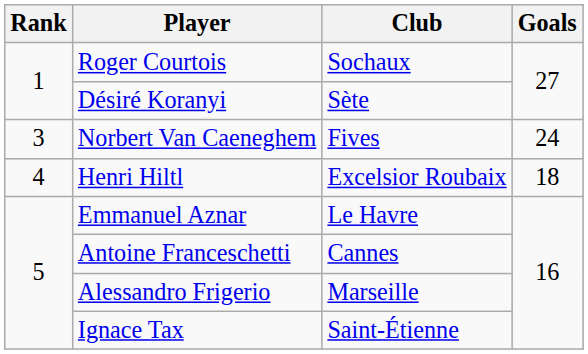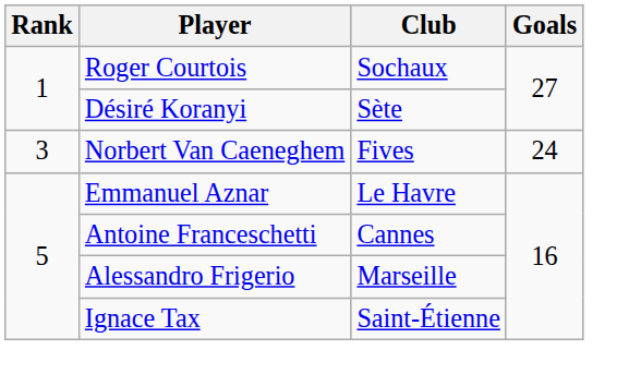- row: 4 | Henri Hiltl | Excelsior Roubaix | 18
